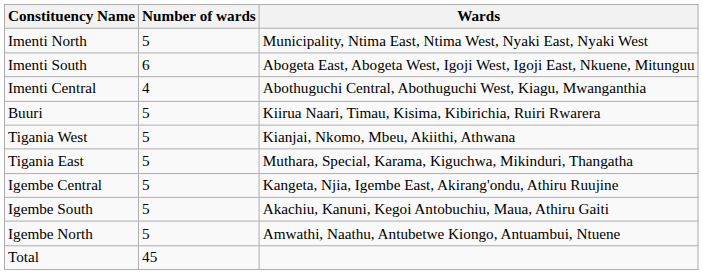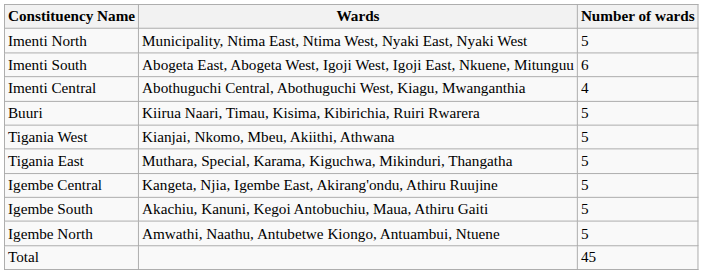columns swapped: Number of wards <-> Wards
